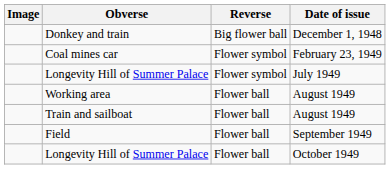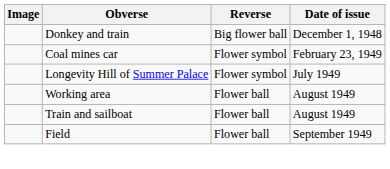- row: Longevity Hill of Summer Palace | Flower ball | October 1949
